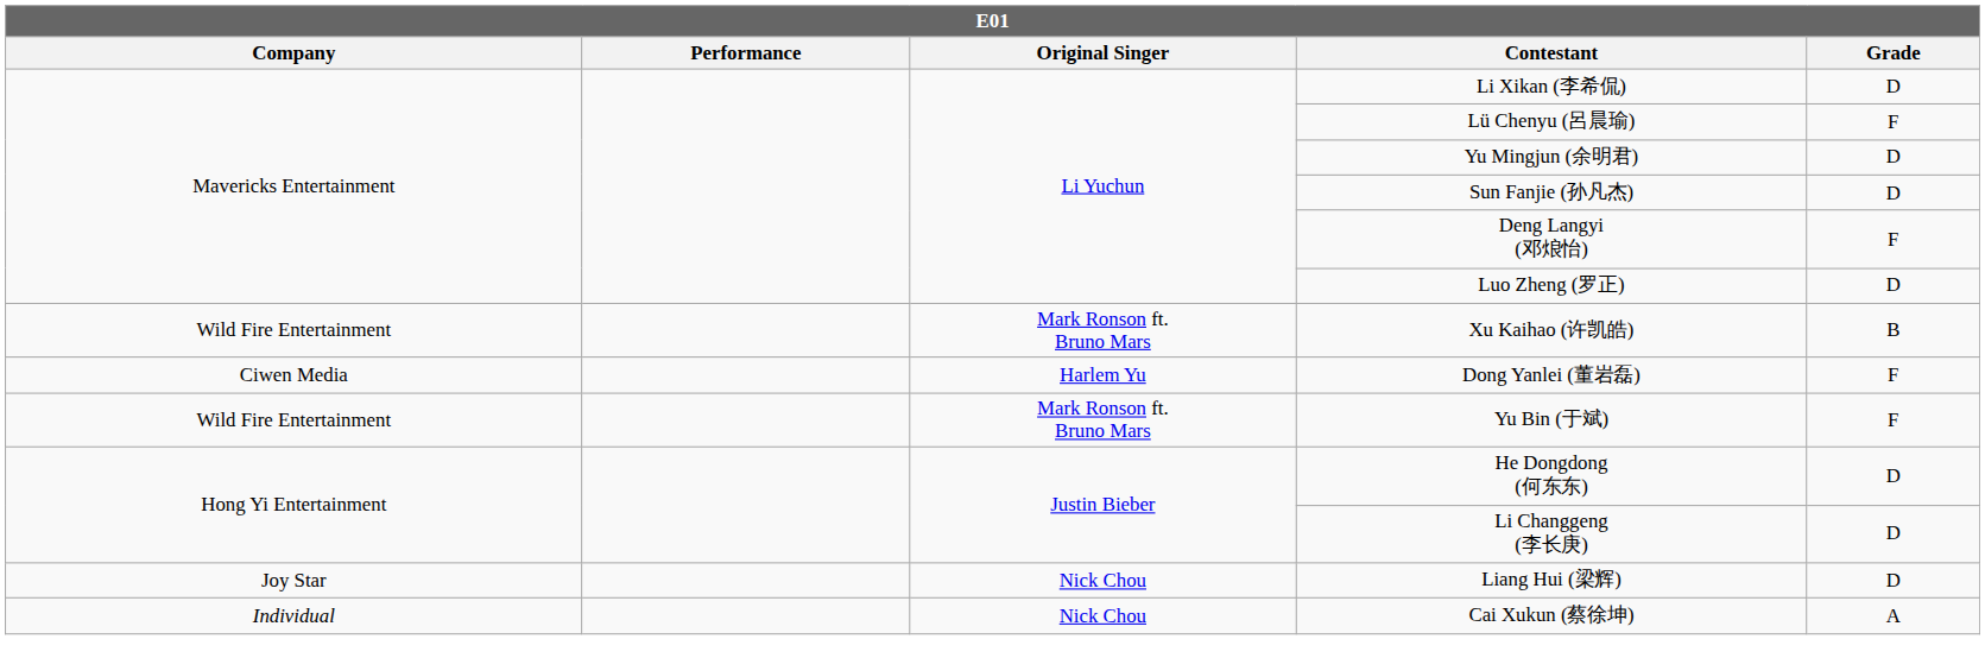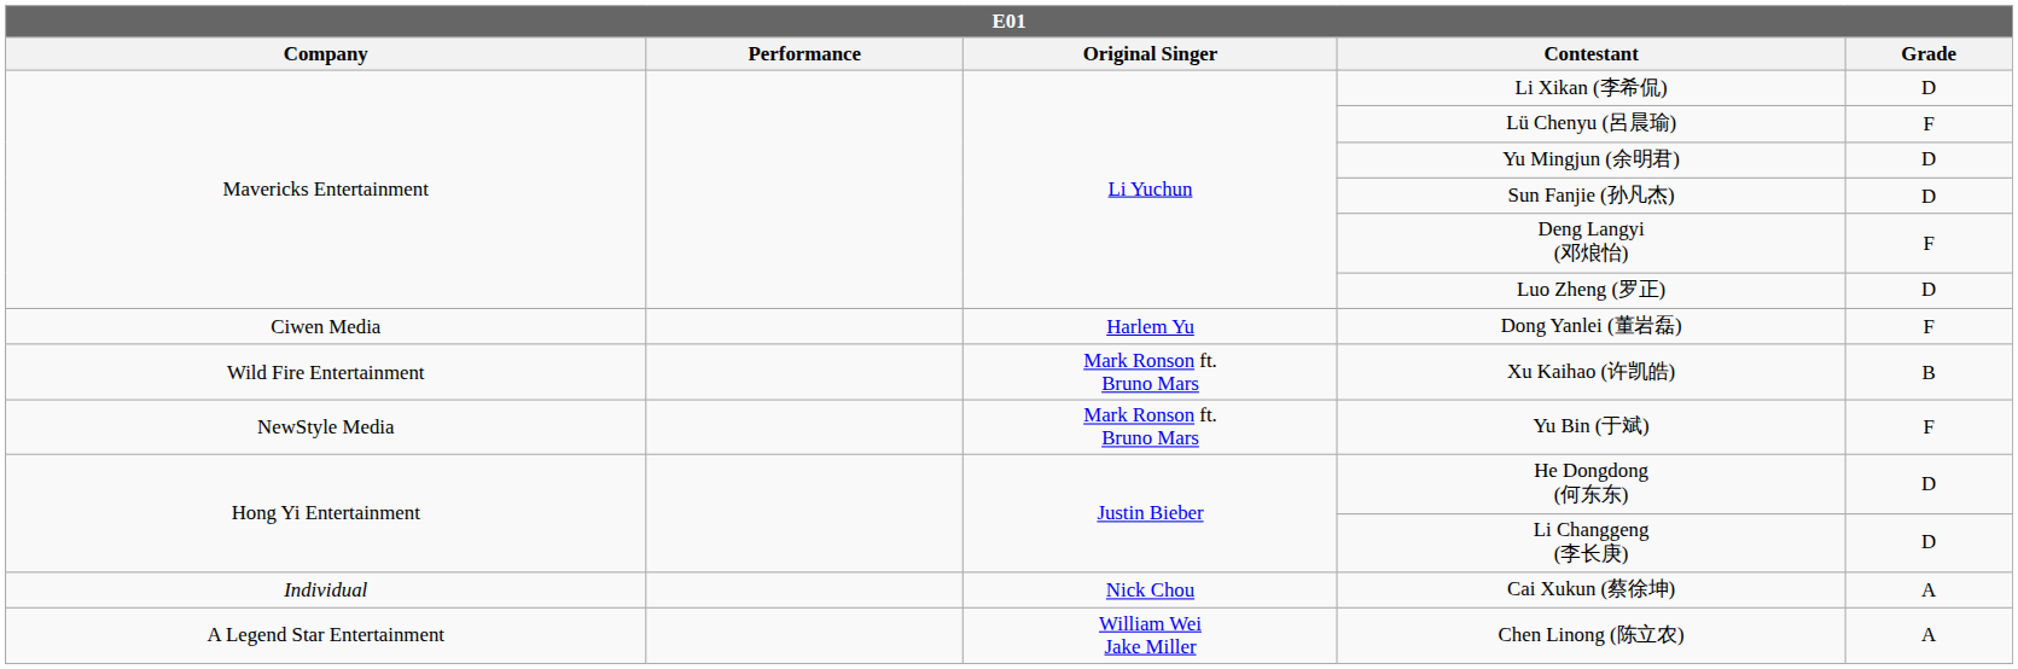rows swapped: Dong Yanlei (董岩磊) <-> Xu Kaihao (许凯皓)
Yu Bin (于斌) | Company: Wild Fire Entertainment -> NewStyle Media
- row: Joy Star | Nick Chou | Liang Hui (梁辉) | D
+ row: A Legend Star Entertainment | William Wei Jake Miller | Chen Linong (陈立农) | A
